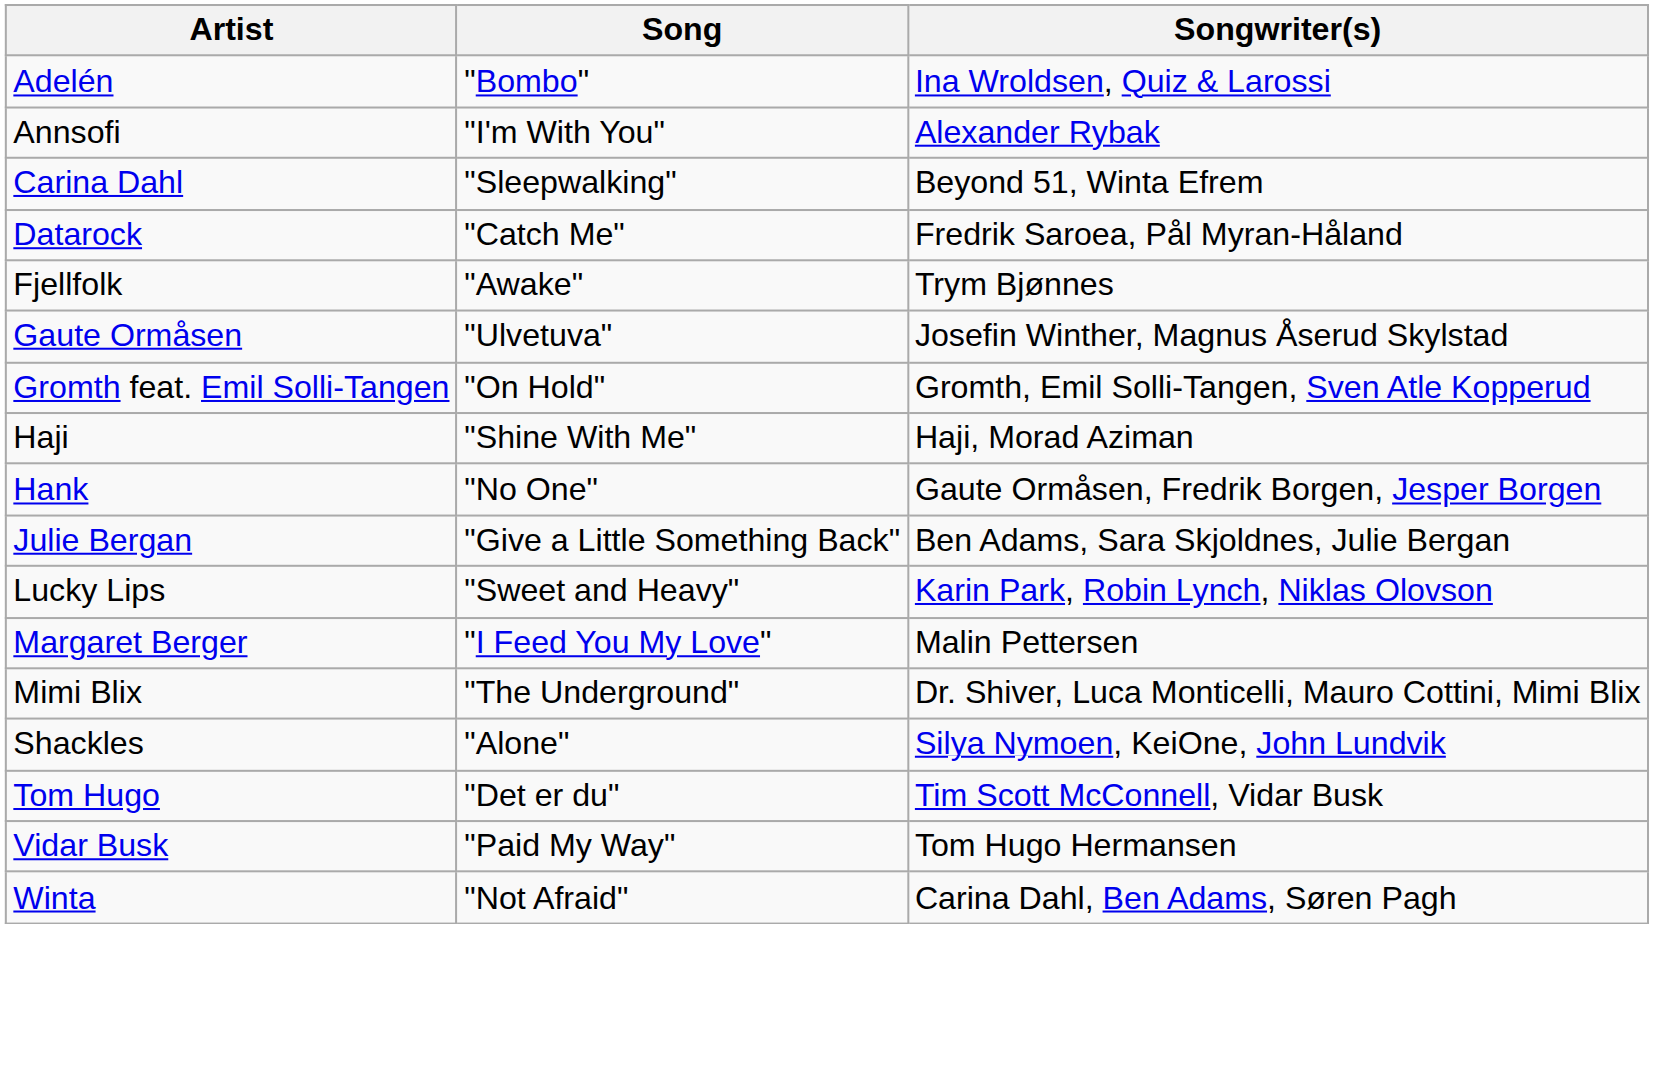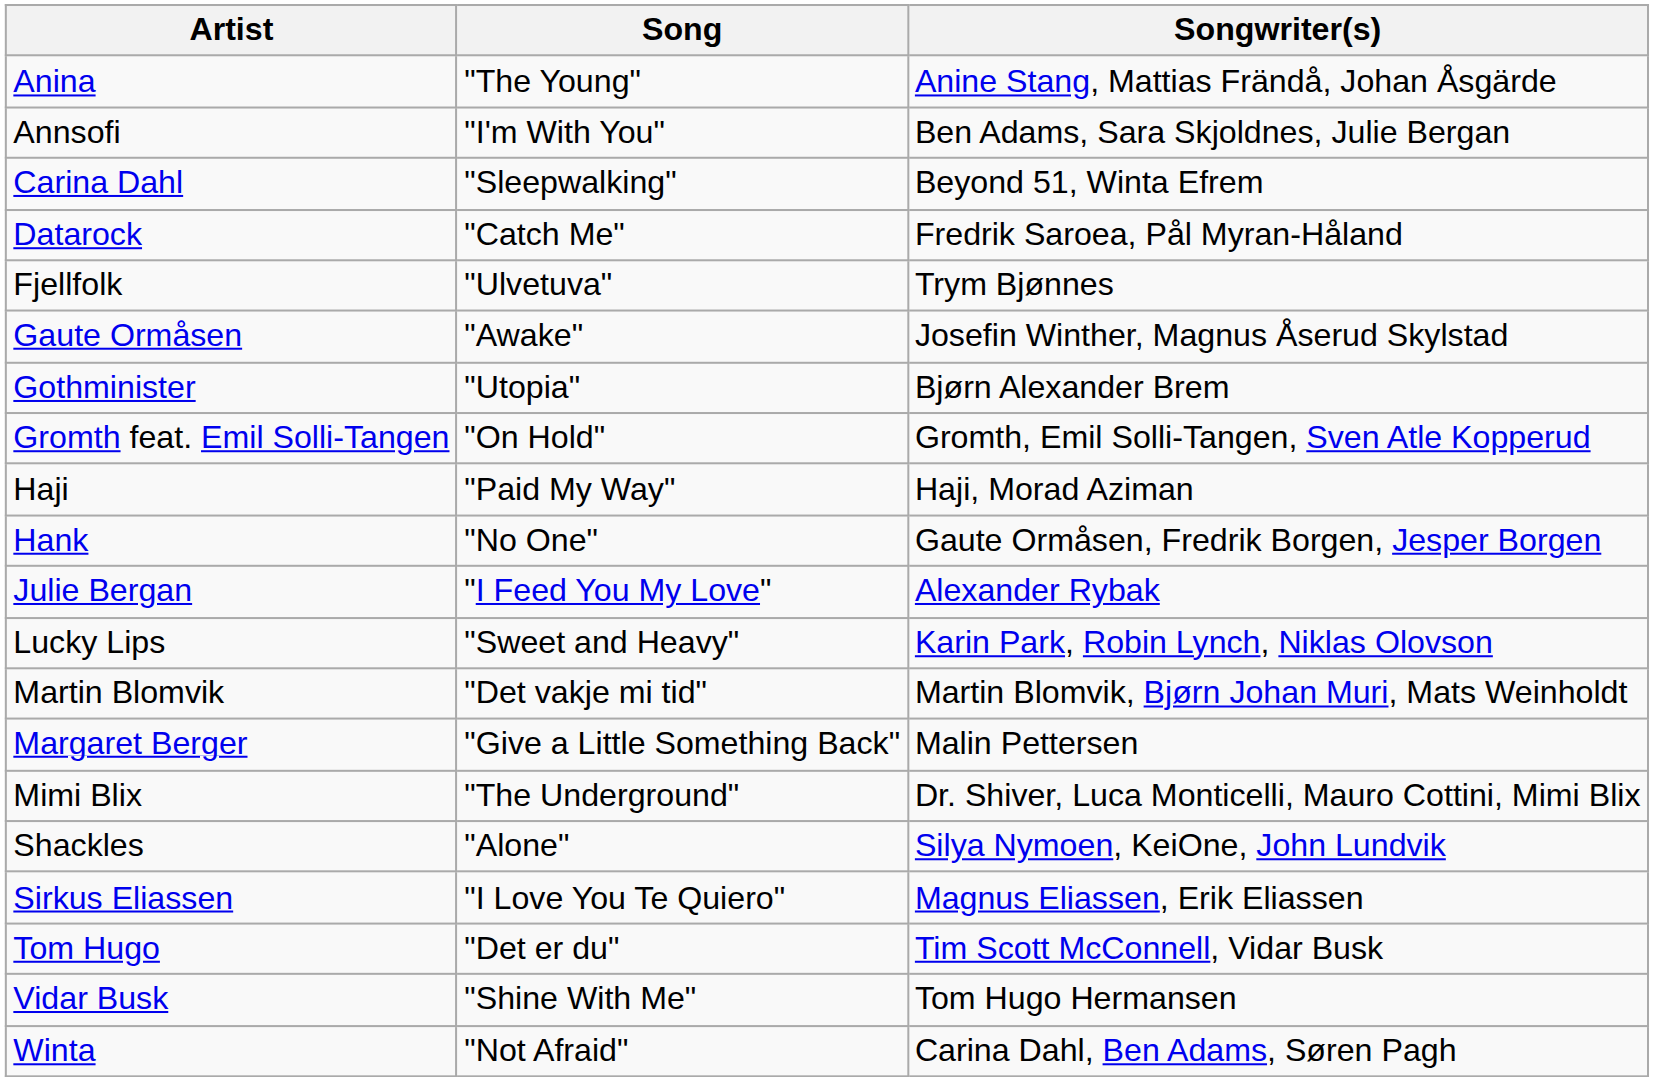- row: Adelén | "Bombo" | Ina Wroldsen, Quiz & Larossi
+ row: Anina | "The Young" | Anine Stang, Mattias Frändå, Johan Åsgärde
Annsofi | Songwriter(s): Alexander Rybak -> Ben Adams, Sara Skjoldnes, Julie Bergan
Fjellfolk | Song: "Awake" -> "Ulvetuva"
Gaute Ormåsen | Song: "Ulvetuva" -> "Awake"
+ row: Gothminister | "Utopia" | Bjørn Alexander Brem
Haji | Song: "Shine With Me" -> "Paid My Way"
Julie Bergan | Song: "Give a Little Something Back" -> "I Feed You My Love"
Julie Bergan | Songwriter(s): Ben Adams, Sara Skjoldnes, Julie Bergan -> Alexander Rybak
+ row: Martin Blomvik | "Det vakje mi tid" | Martin Blomvik, Bjørn Johan Muri, Mats Weinholdt
Margaret Berger | Song: "I Feed You My Love" -> "Give a Little Something Back"
+ row: Sirkus Eliassen | "I Love You Te Quiero" | Magnus Eliassen, Erik Eliassen
Vidar Busk | Song: "Paid My Way" -> "Shine With Me"
